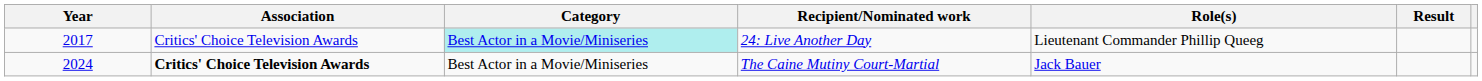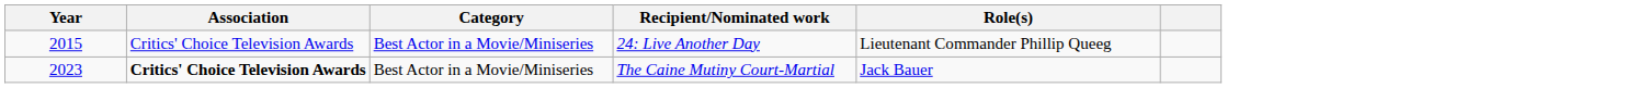- column: Result
24: Live Another Day | Year: 2017 -> 2015
24: Live Another Day | Category: paleturquoise background -> no background
The Caine Mutiny Court-Martial | Year: 2024 -> 2023
